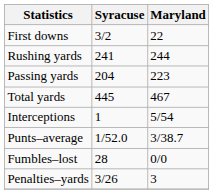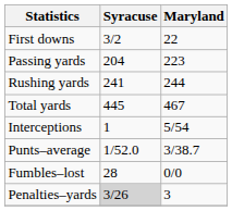rows swapped: Rushing yards <-> Passing yards
Penalties–yards | Syracuse: no background -> lightgrey background
